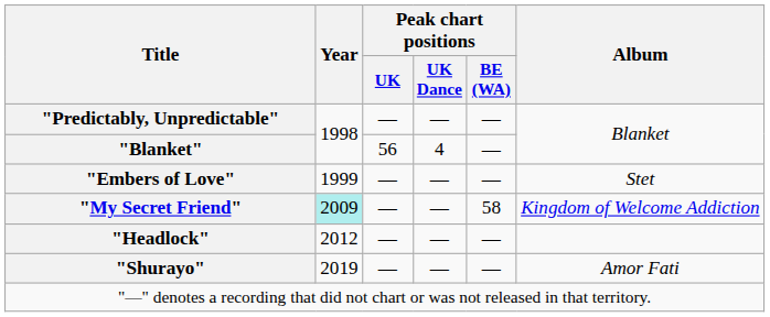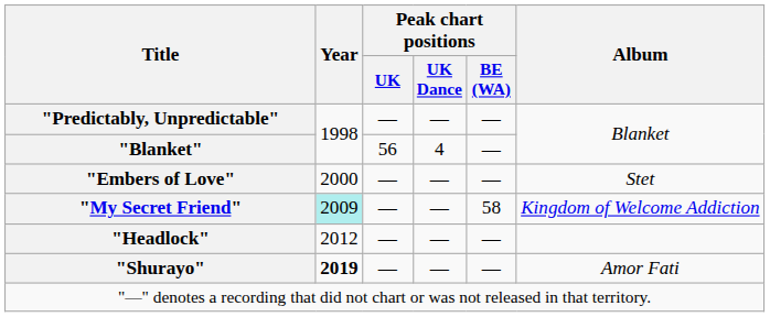"Embers of Love" | Year: 1999 -> 2000
"Shurayo" | Year: normal -> bold
